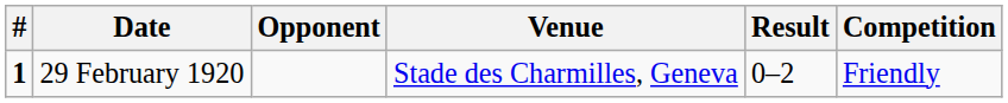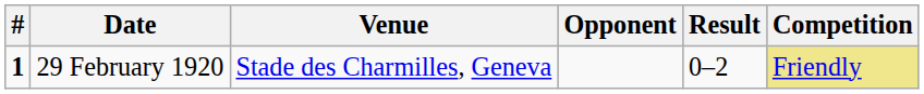columns swapped: Venue <-> Opponent
29 February 1920 | Competition: no background -> khaki background
